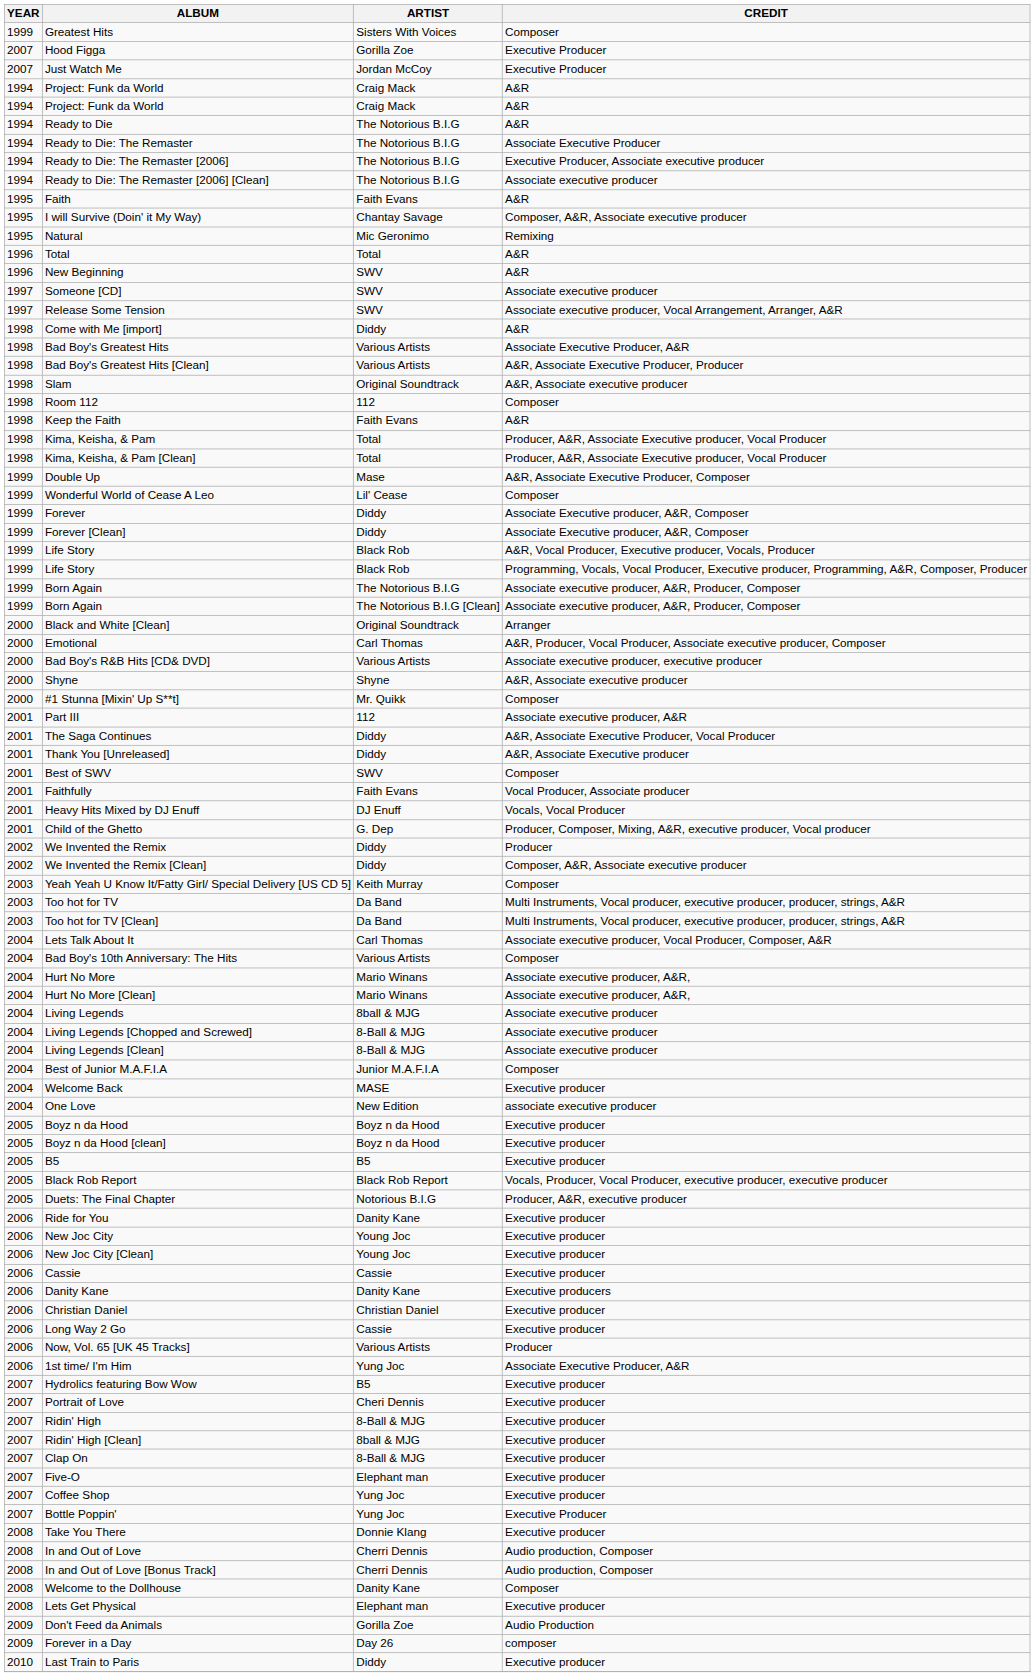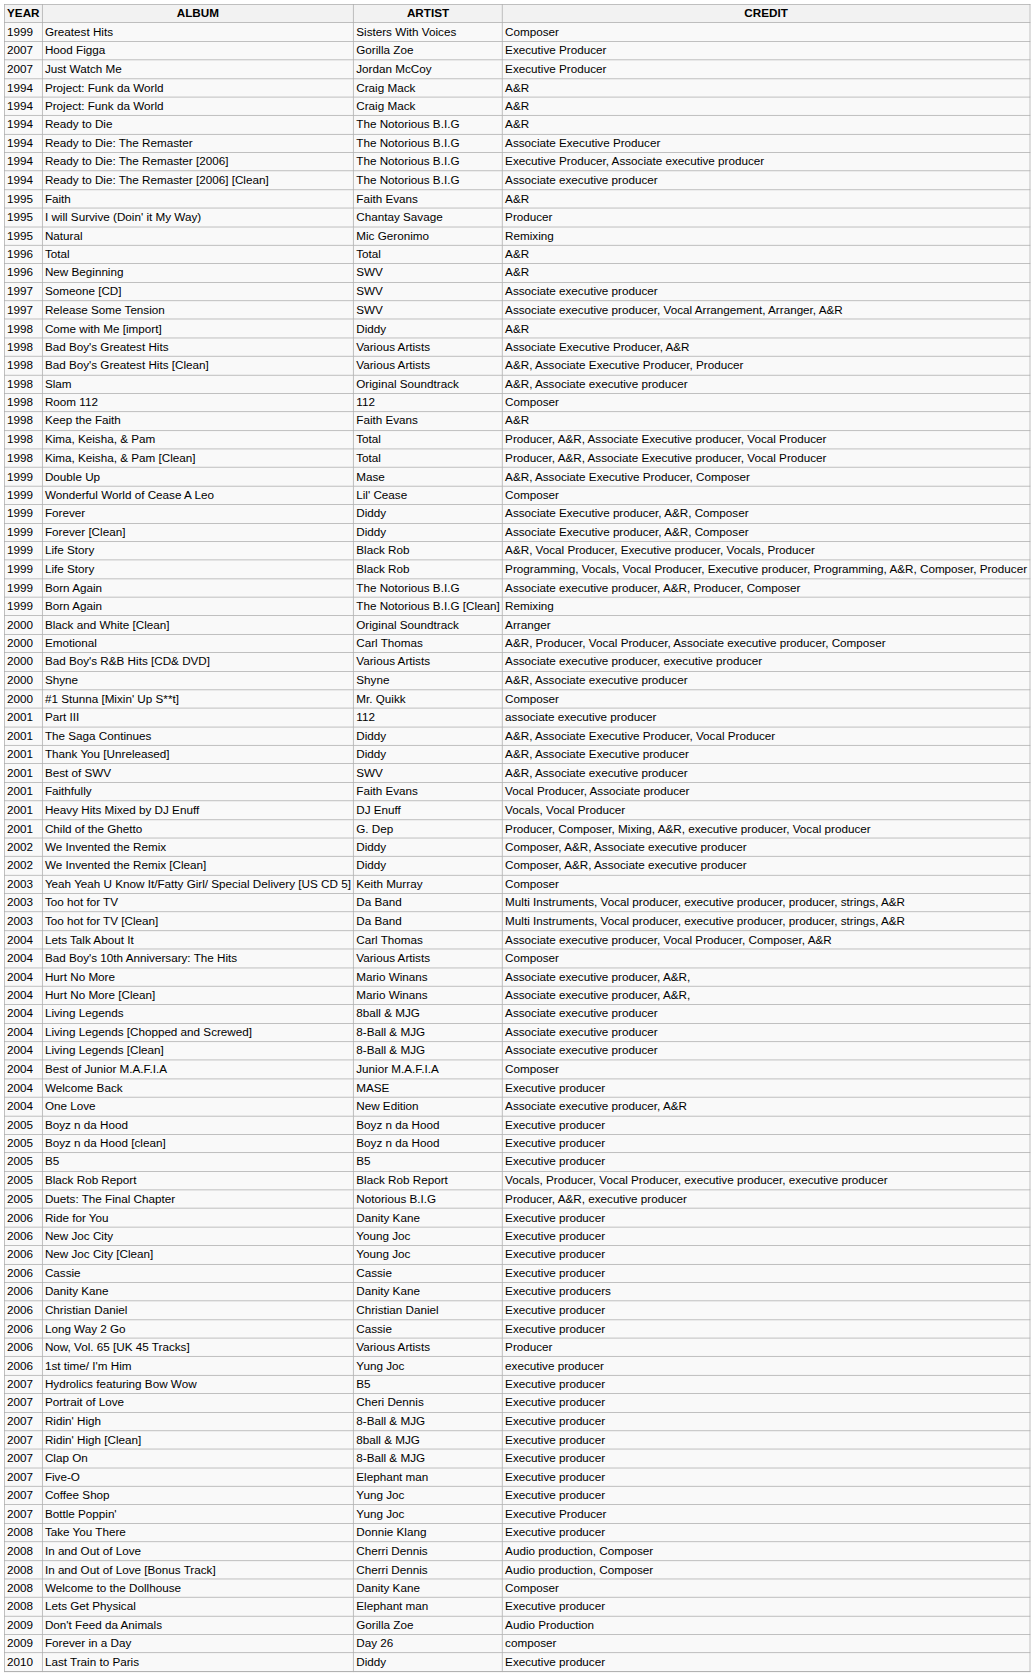I will Survive (Doin' it My Way) | CREDIT: Composer, A&R, Associate executive producer -> Producer
Born Again / The Notorious B.I.G [Clean] | CREDIT: Associate executive producer, A&R, Producer, Composer -> Remixing
Part III | CREDIT: Associate executive producer, A&R -> associate executive producer
Best of SWV | CREDIT: Composer -> A&R, Associate executive producer
We Invented the Remix | CREDIT: Producer -> Composer, A&R, Associate executive producer
One Love | CREDIT: associate executive producer -> Associate executive producer, A&R
1st time/ I'm Him | CREDIT: Associate Executive Producer, A&R -> executive producer
